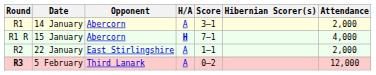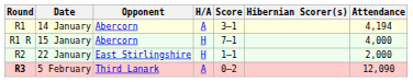14 January | Attendance: 2,000 -> 4,194
15 January | H/A: bold -> normal
22 January | H/A: A -> H
5 February | Attendance: 12,000 -> 12,090
